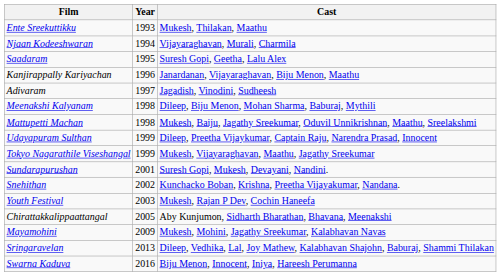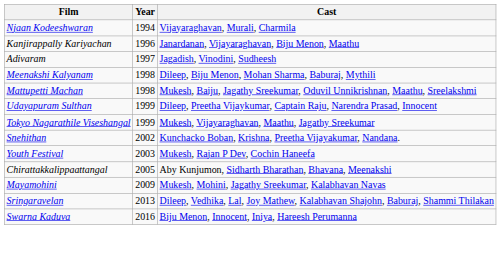- row: Ente Sreekuttikku | 1993 | Mukesh, Thilakan, Maathu
- row: Saadaram | 1995 | Suresh Gopi, Geetha, Lalu Alex
- row: Sundarapurushan | 2001 | Suresh Gopi, Mukesh, Devayani, Nandini.
